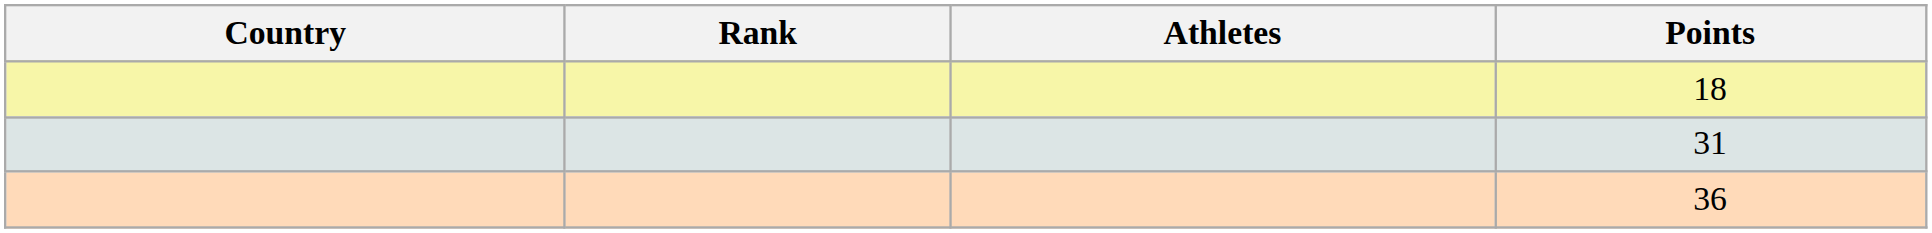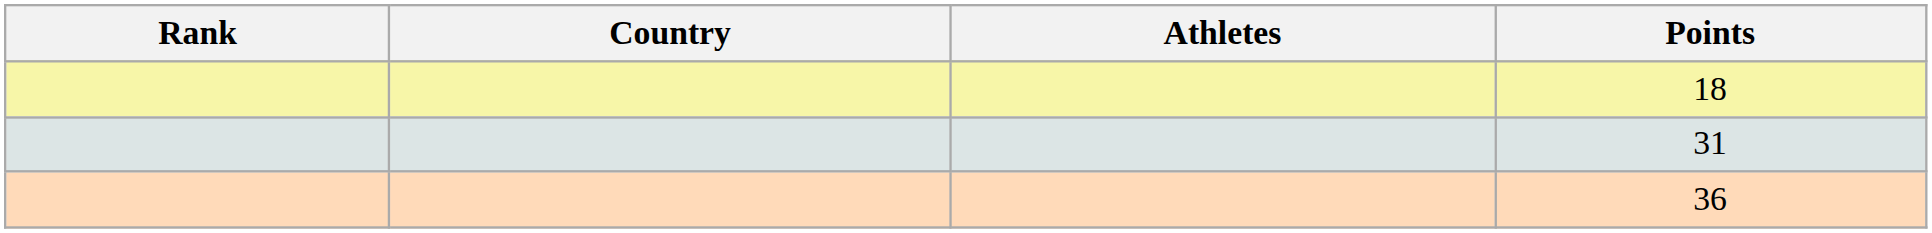columns swapped: Rank <-> Country
